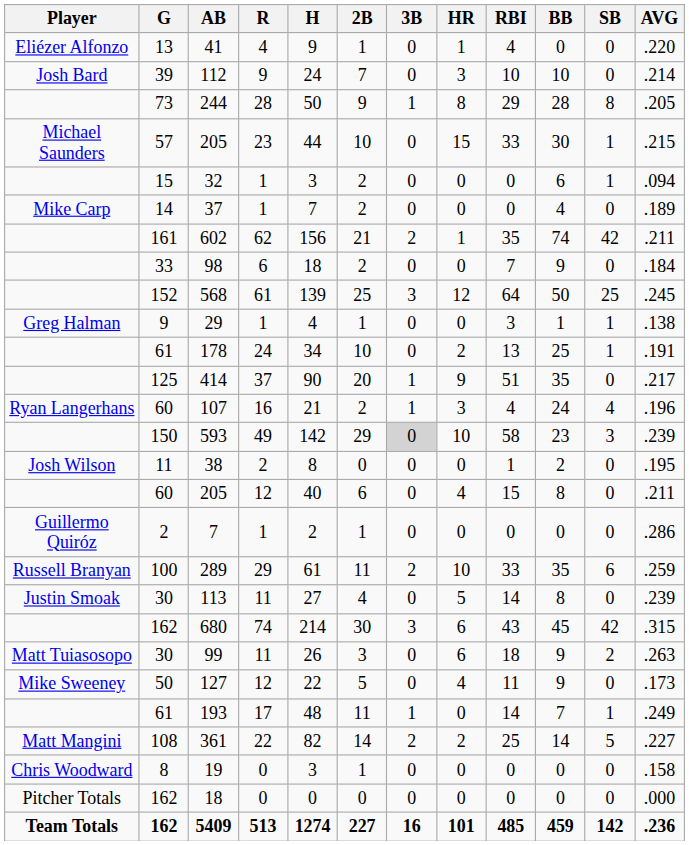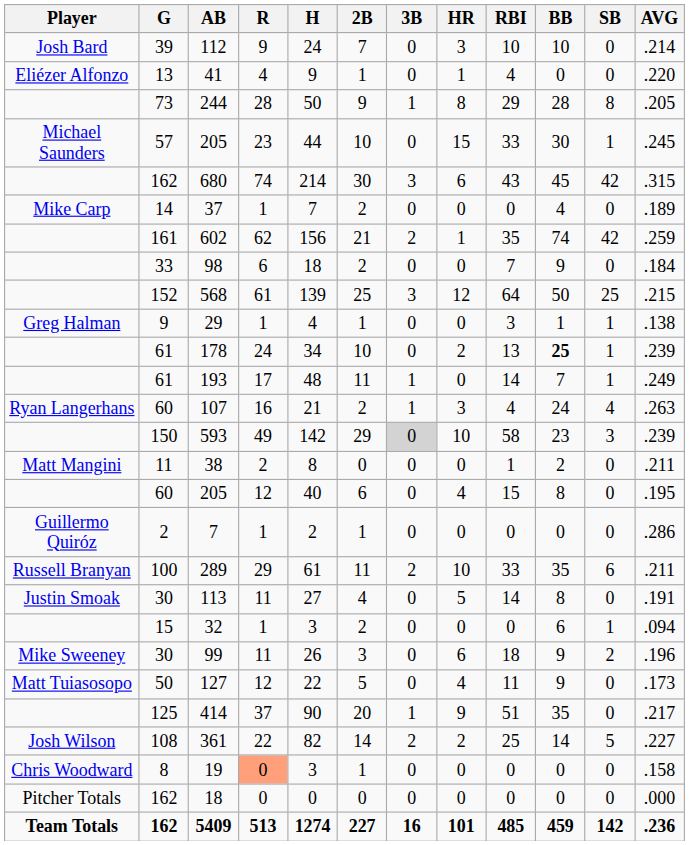rows swapped: 41 <-> 112
57 / 205 | AVG: .215 -> .245
rows swapped: 32 <-> 680
602 | AVG: .211 -> .259
568 | AVG: .245 -> .215
178 | BB: normal -> bold
178 | AVG: .191 -> .239
rows swapped: 414 <-> 193
107 | AVG: .196 -> .263
38 | Player: Josh Wilson -> Matt Mangini
38 | AVG: .195 -> .211
60 / 205 | AVG: .211 -> .195
289 | AVG: .259 -> .211
113 | AVG: .239 -> .191
99 | Player: Matt Tuiasosopo -> Mike Sweeney
99 | AVG: .263 -> .196
127 | Player: Mike Sweeney -> Matt Tuiasosopo
361 | Player: Matt Mangini -> Josh Wilson
19 | R: no background -> lightsalmon background
